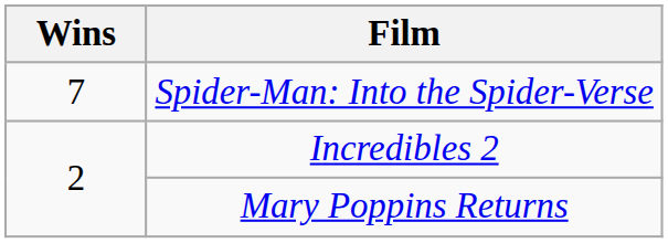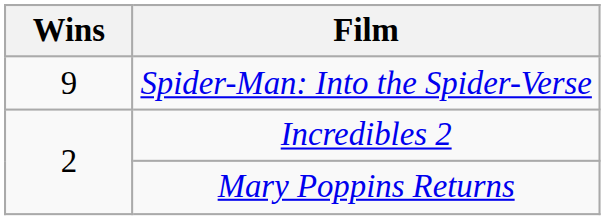Spider-Man: Into the Spider-Verse | Wins: 7 -> 9
